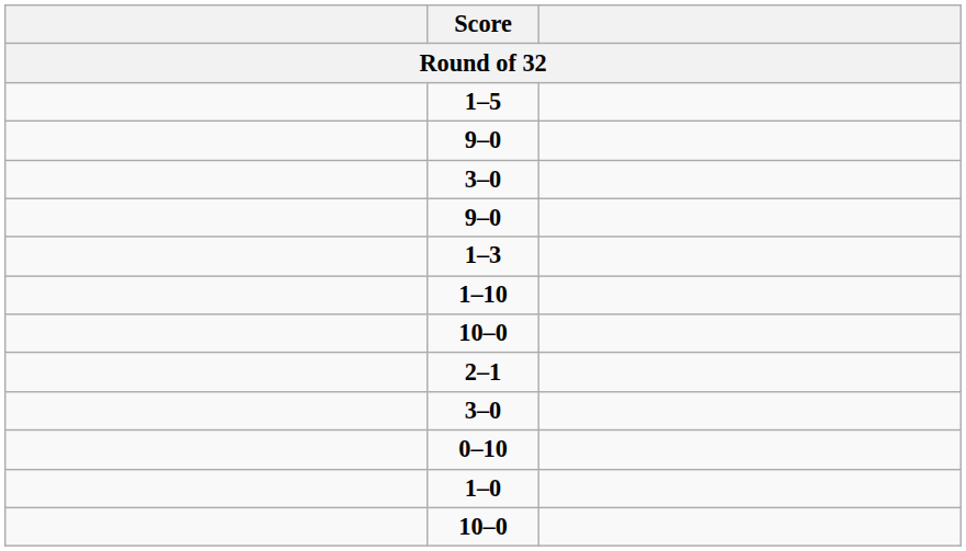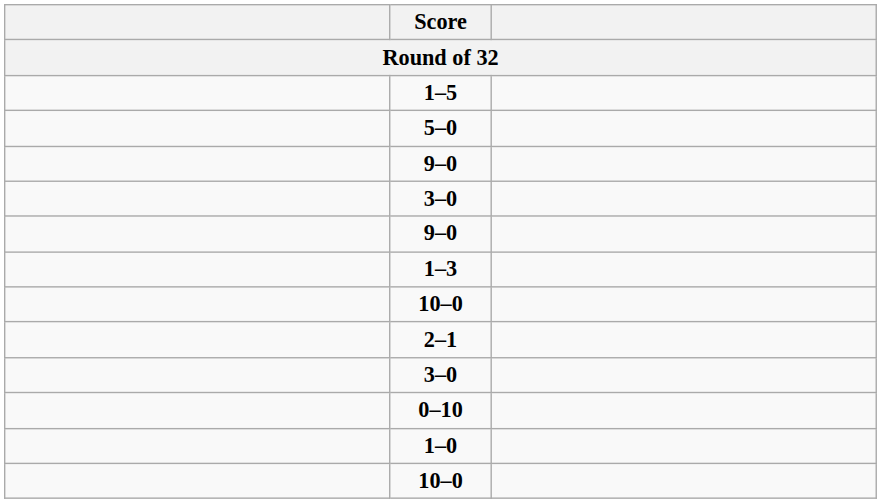+ row: 5–0
- row: 1–10
